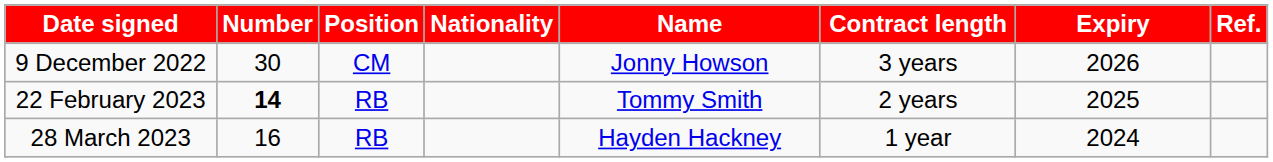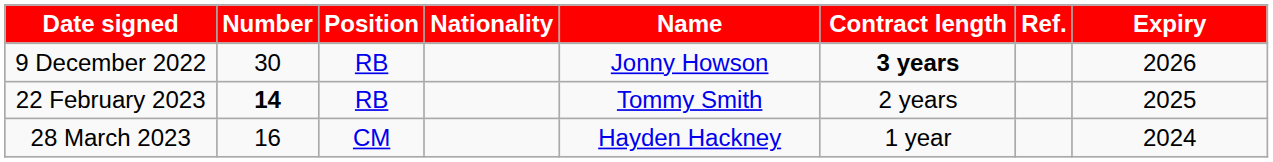columns swapped: Expiry <-> Ref.
9 December 2022 | Position: CM -> RB
9 December 2022 | Contract length: normal -> bold
28 March 2023 | Position: RB -> CM
